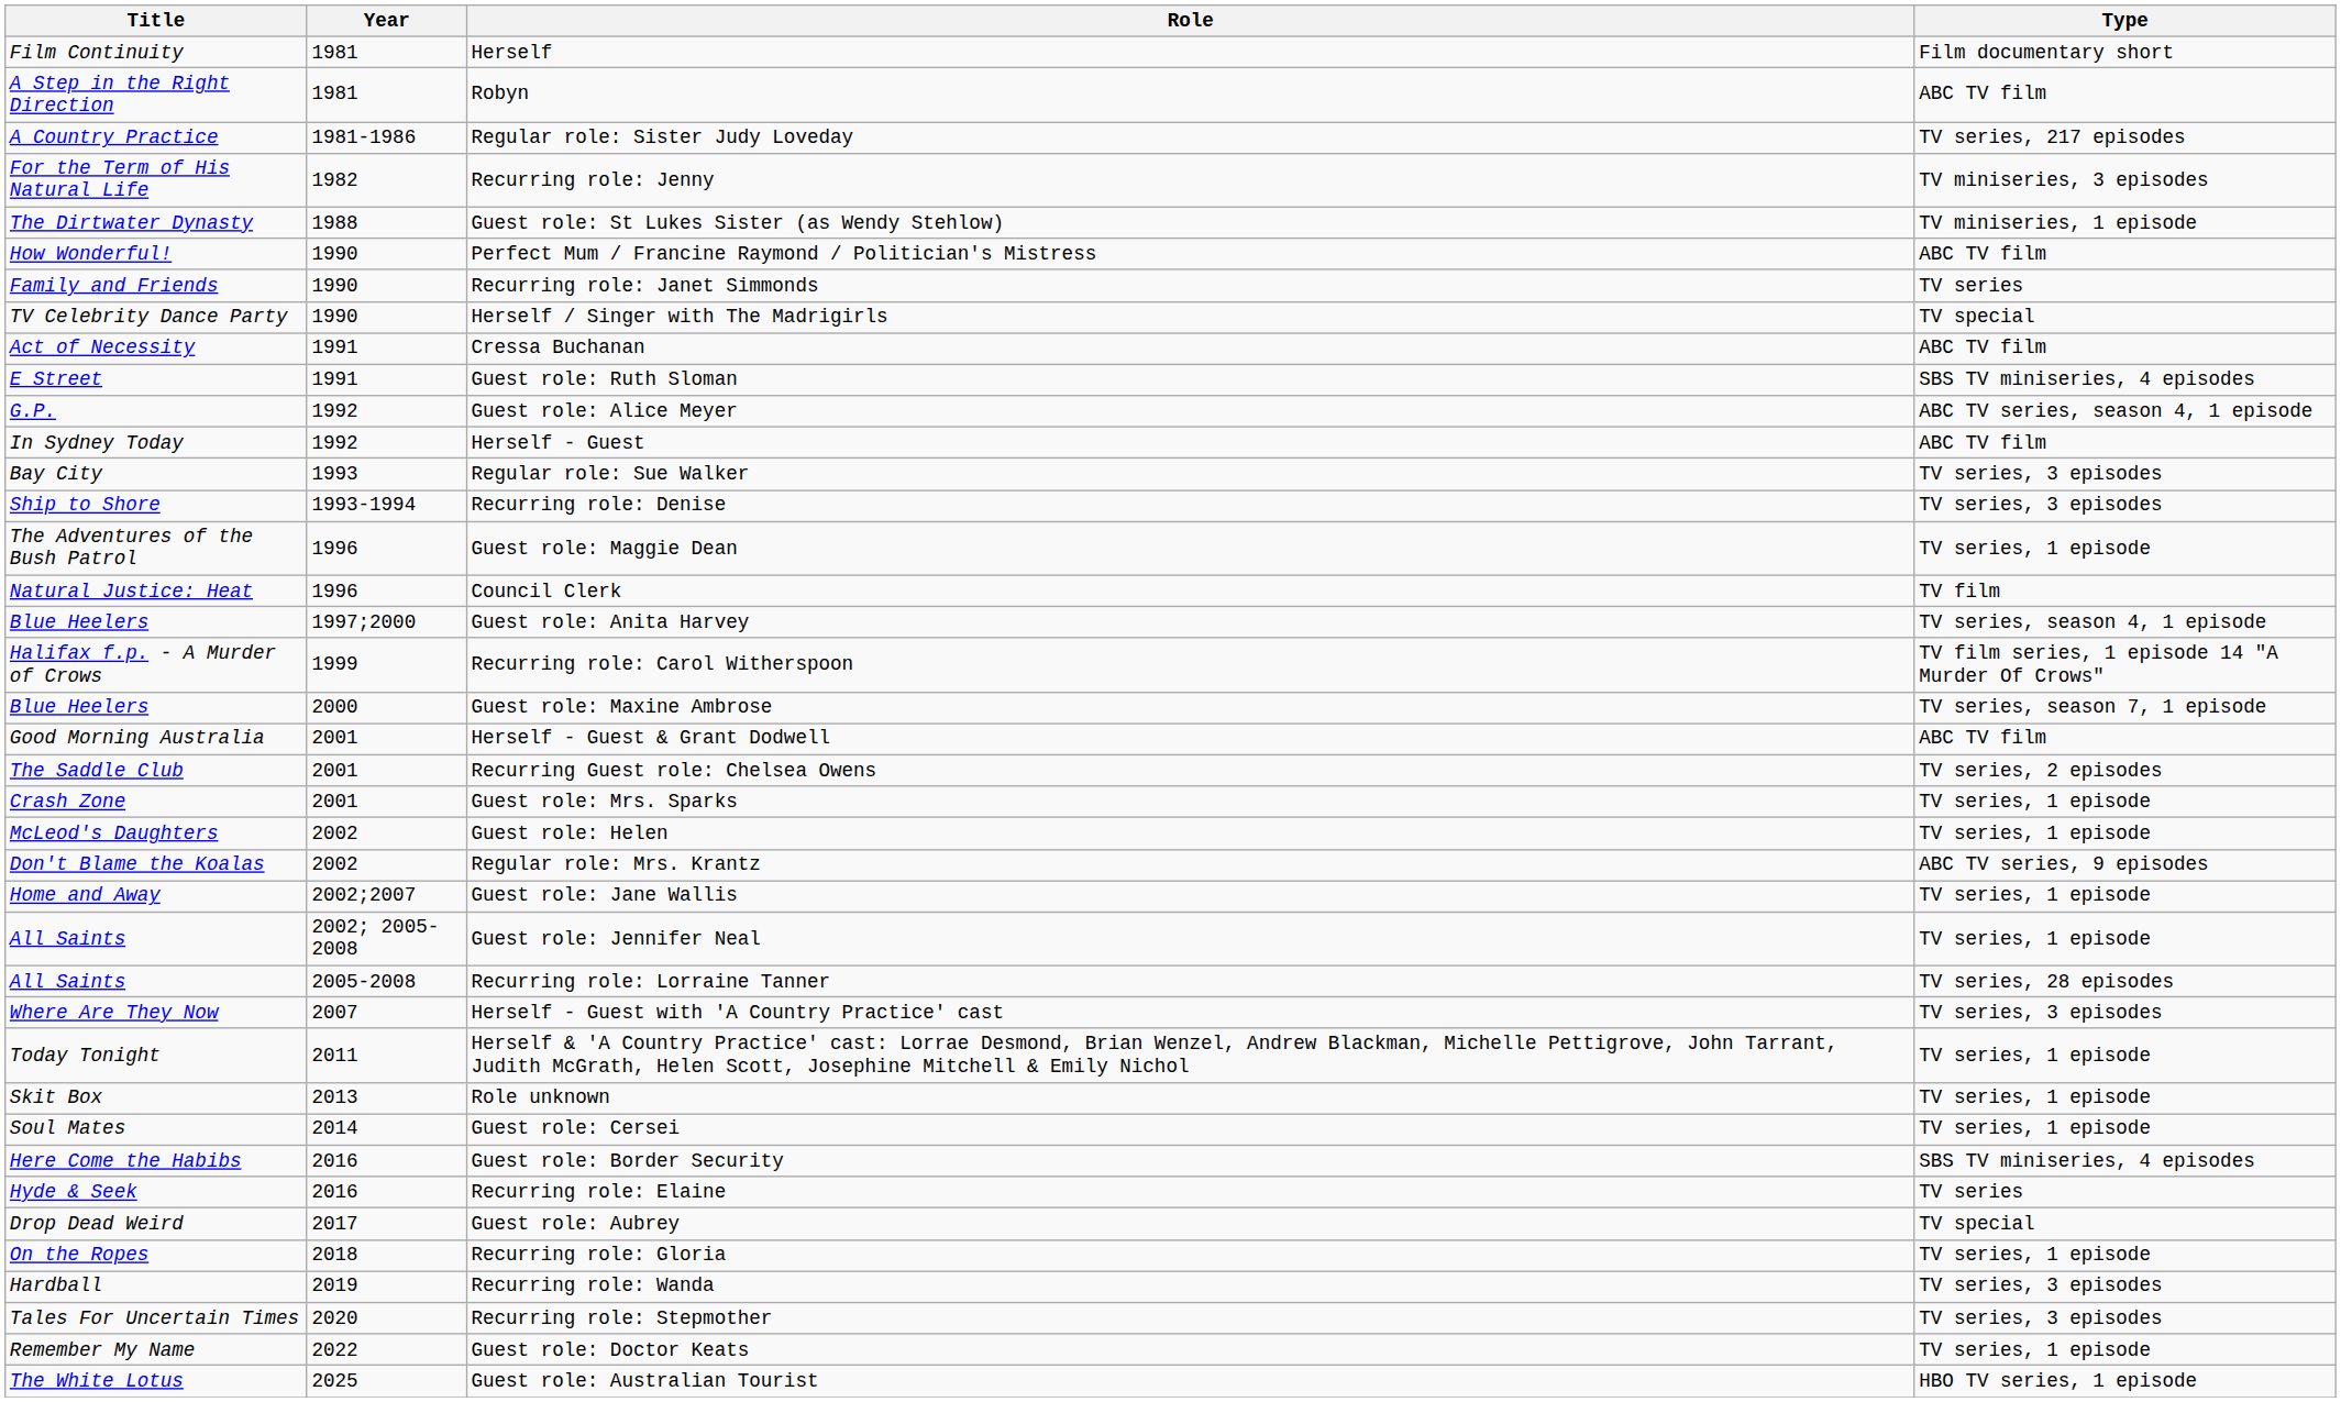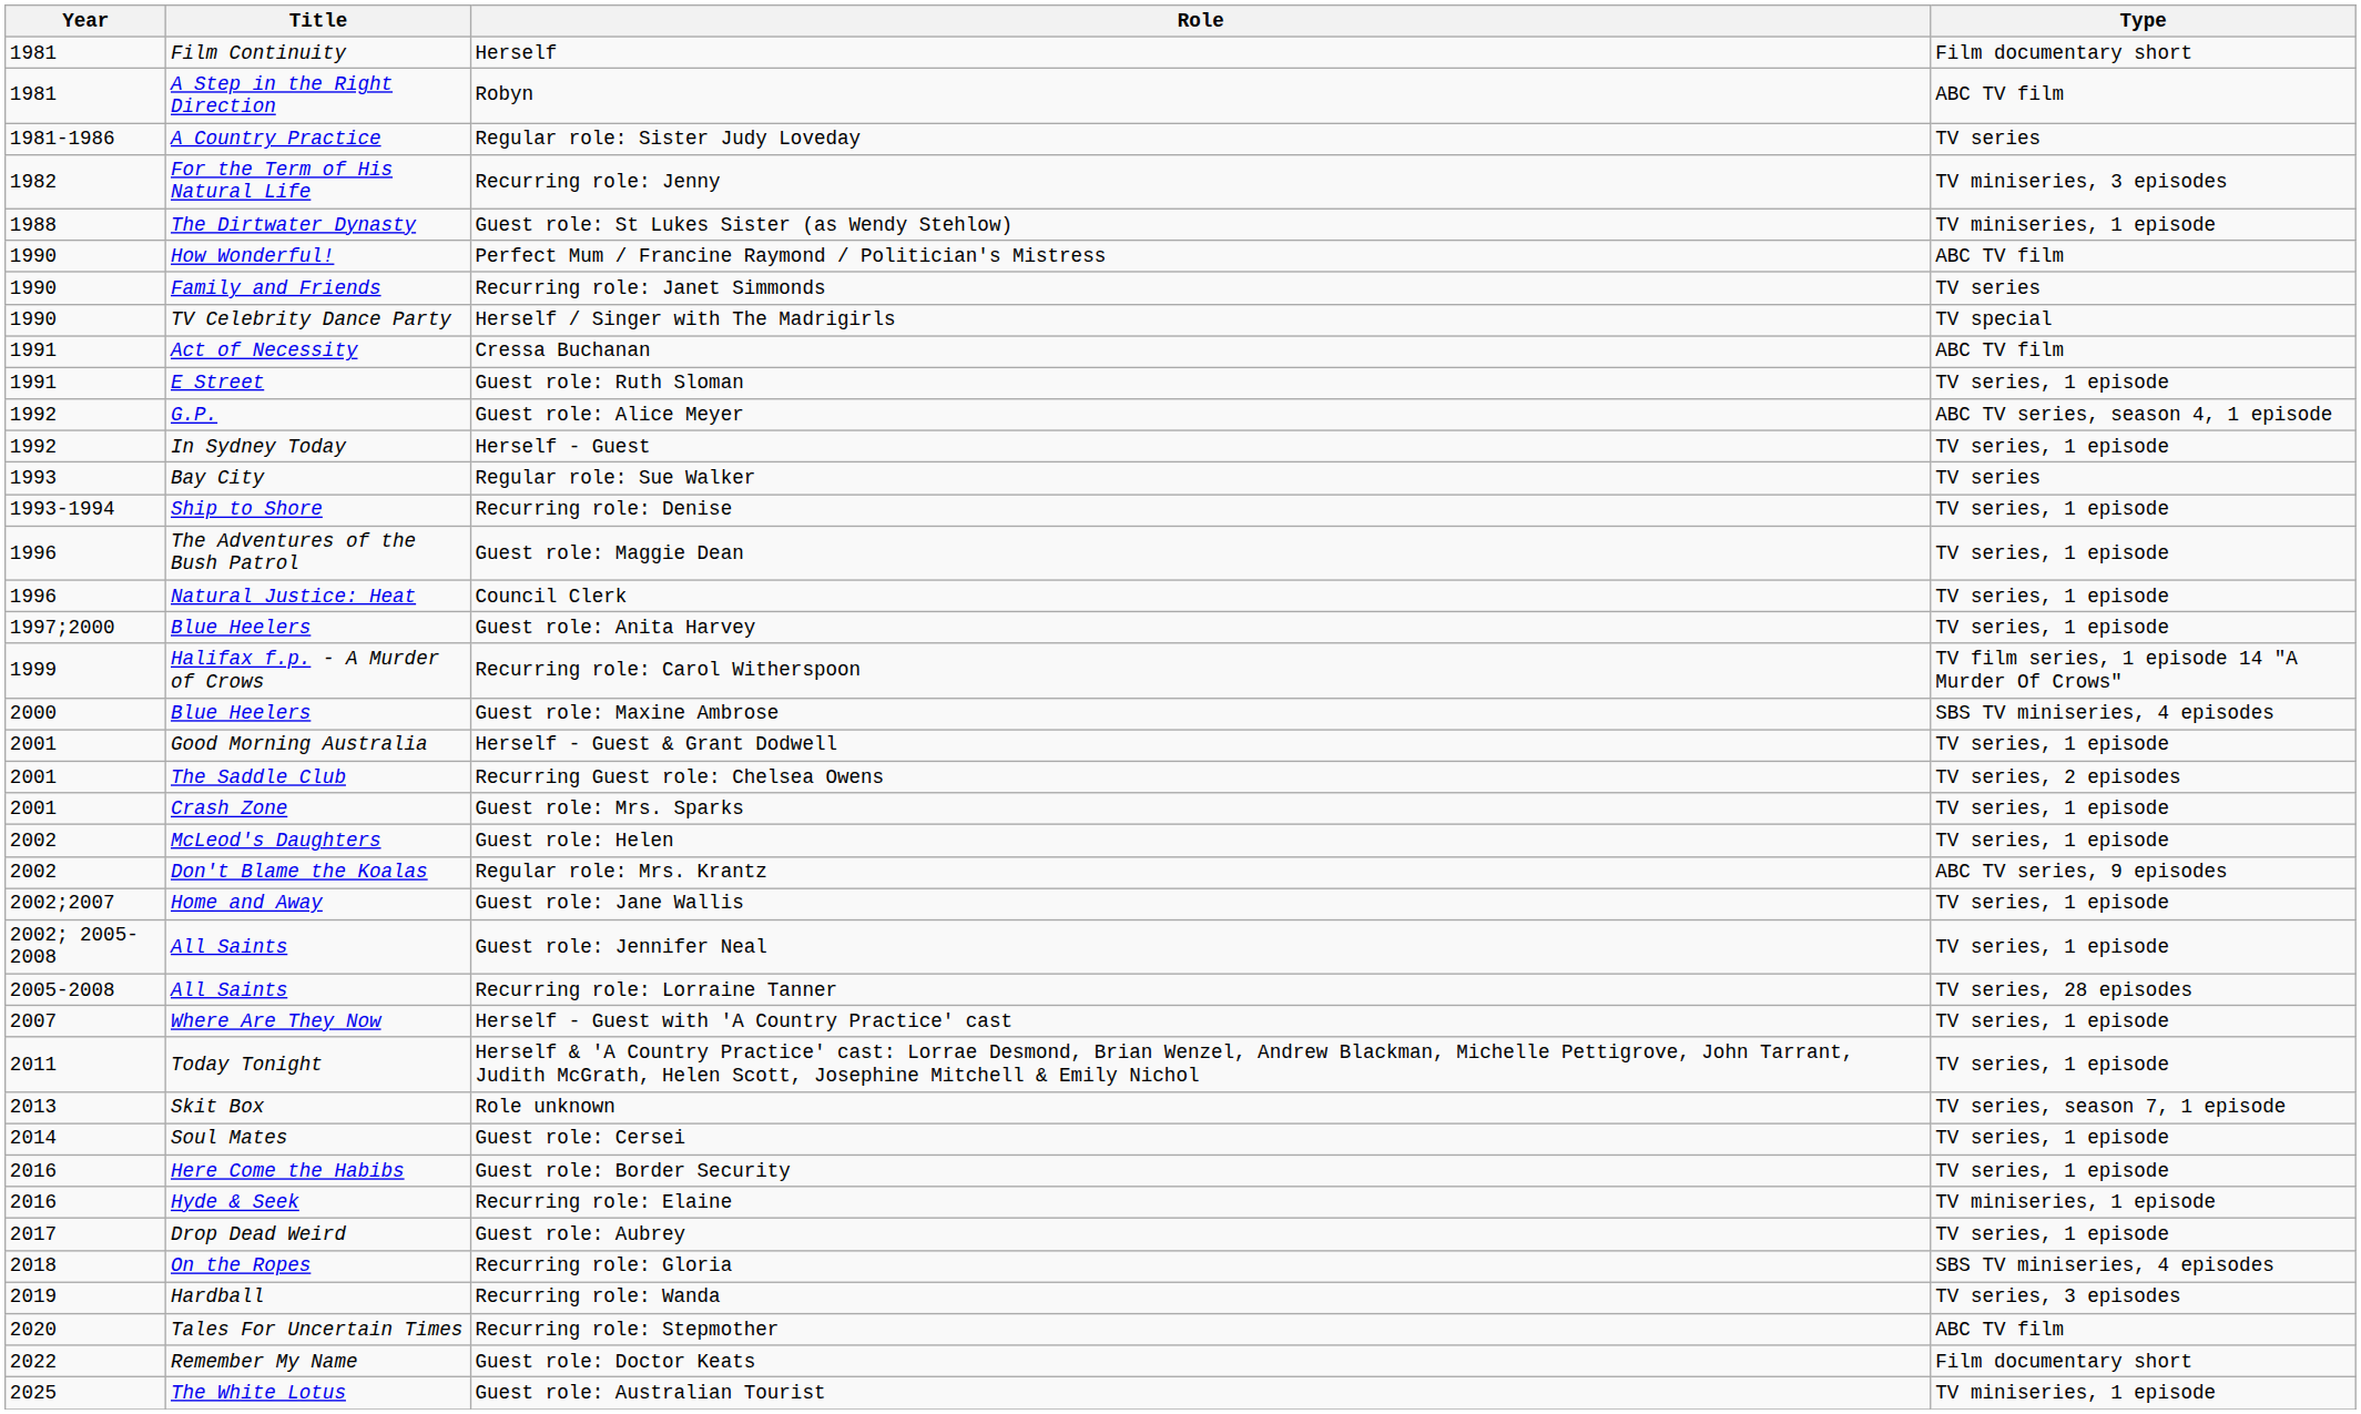columns swapped: Year <-> Title
Regular role: Sister Judy Loveday | Type: TV series, 217 episodes -> TV series
Guest role: Ruth Sloman | Type: SBS TV miniseries, 4 episodes -> TV series, 1 episode
Herself - Guest | Type: ABC TV film -> TV series, 1 episode
Regular role: Sue Walker | Type: TV series, 3 episodes -> TV series
Recurring role: Denise | Type: TV series, 3 episodes -> TV series, 1 episode
Council Clerk | Type: TV film -> TV series, 1 episode
Guest role: Anita Harvey | Type: TV series, season 4, 1 episode -> TV series, 1 episode
Guest role: Maxine Ambrose | Type: TV series, season 7, 1 episode -> SBS TV miniseries, 4 episodes
Herself - Guest & Grant Dodwell | Type: ABC TV film -> TV series, 1 episode
Herself - Guest with 'A Country Practice' cast | Type: TV series, 3 episodes -> TV series, 1 episode
Role unknown | Type: TV series, 1 episode -> TV series, season 7, 1 episode
Guest role: Border Security | Type: SBS TV miniseries, 4 episodes -> TV series, 1 episode
Recurring role: Elaine | Type: TV series -> TV miniseries, 1 episode
Guest role: Aubrey | Type: TV special -> TV series, 1 episode
Recurring role: Gloria | Type: TV series, 1 episode -> SBS TV miniseries, 4 episodes
Recurring role: Stepmother | Type: TV series, 3 episodes -> ABC TV film
Guest role: Doctor Keats | Type: TV series, 1 episode -> Film documentary short
Guest role: Australian Tourist | Type: HBO TV series, 1 episode -> TV miniseries, 1 episode
